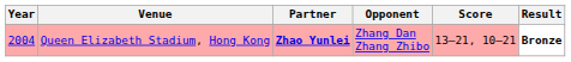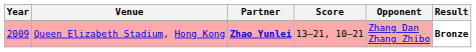columns swapped: Opponent <-> Score
Queen Elizabeth Stadium, Hong Kong | Year: 2004 -> 2009
